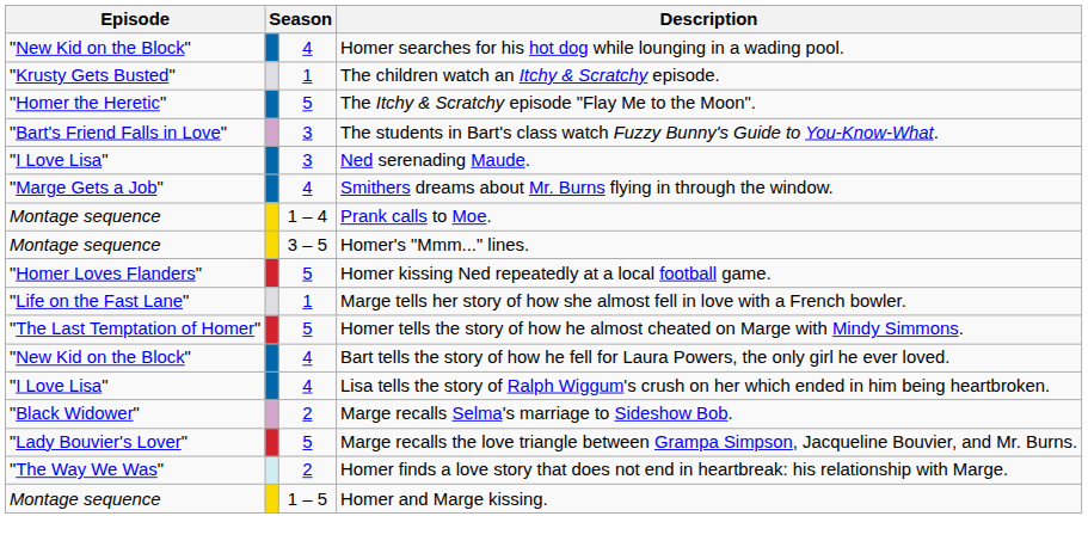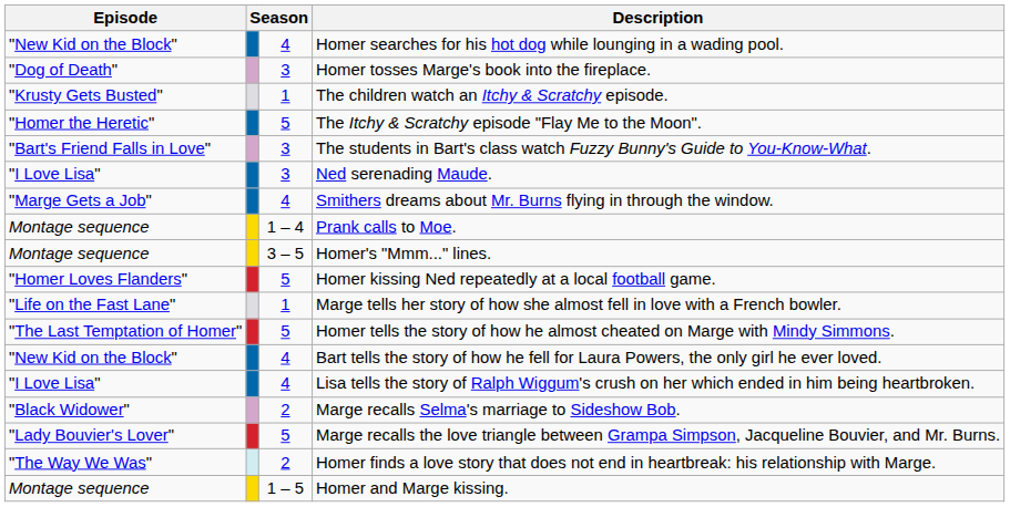+ row: "Dog of Death" | 3 | Homer tosses Marge's book into the fireplace.
